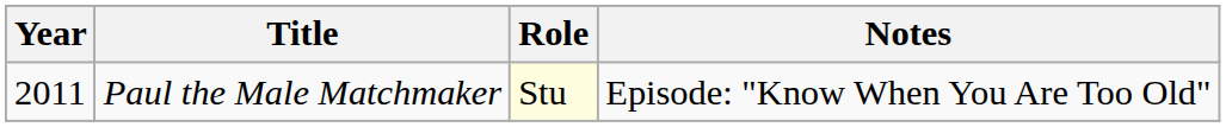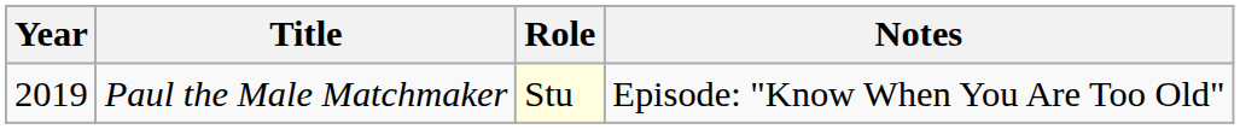Paul the Male Matchmaker | Year: 2011 -> 2019
